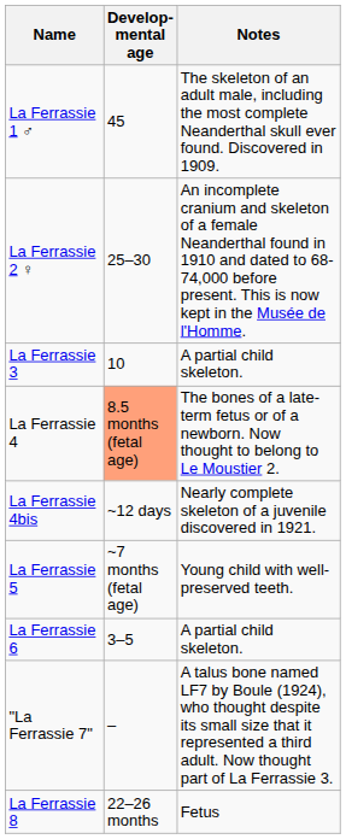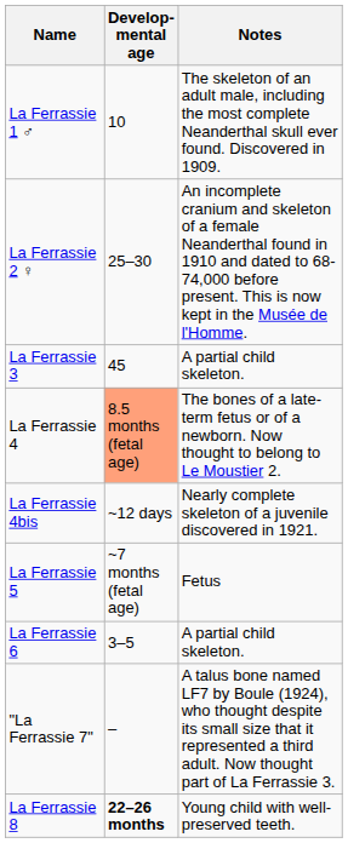La Ferrassie 1 ♂ | Develop- mental age: 45 -> 10
La Ferrassie 3 | Develop- mental age: 10 -> 45
La Ferrassie 5 | Notes: Young child with well-preserved teeth. -> Fetus
La Ferrassie 8 | Develop- mental age: normal -> bold
La Ferrassie 8 | Notes: Fetus -> Young child with well-preserved teeth.
